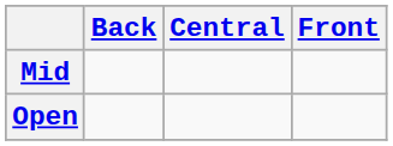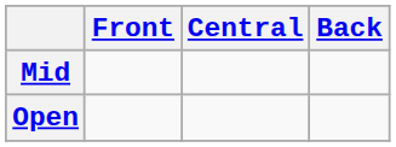columns swapped: Front <-> Back
